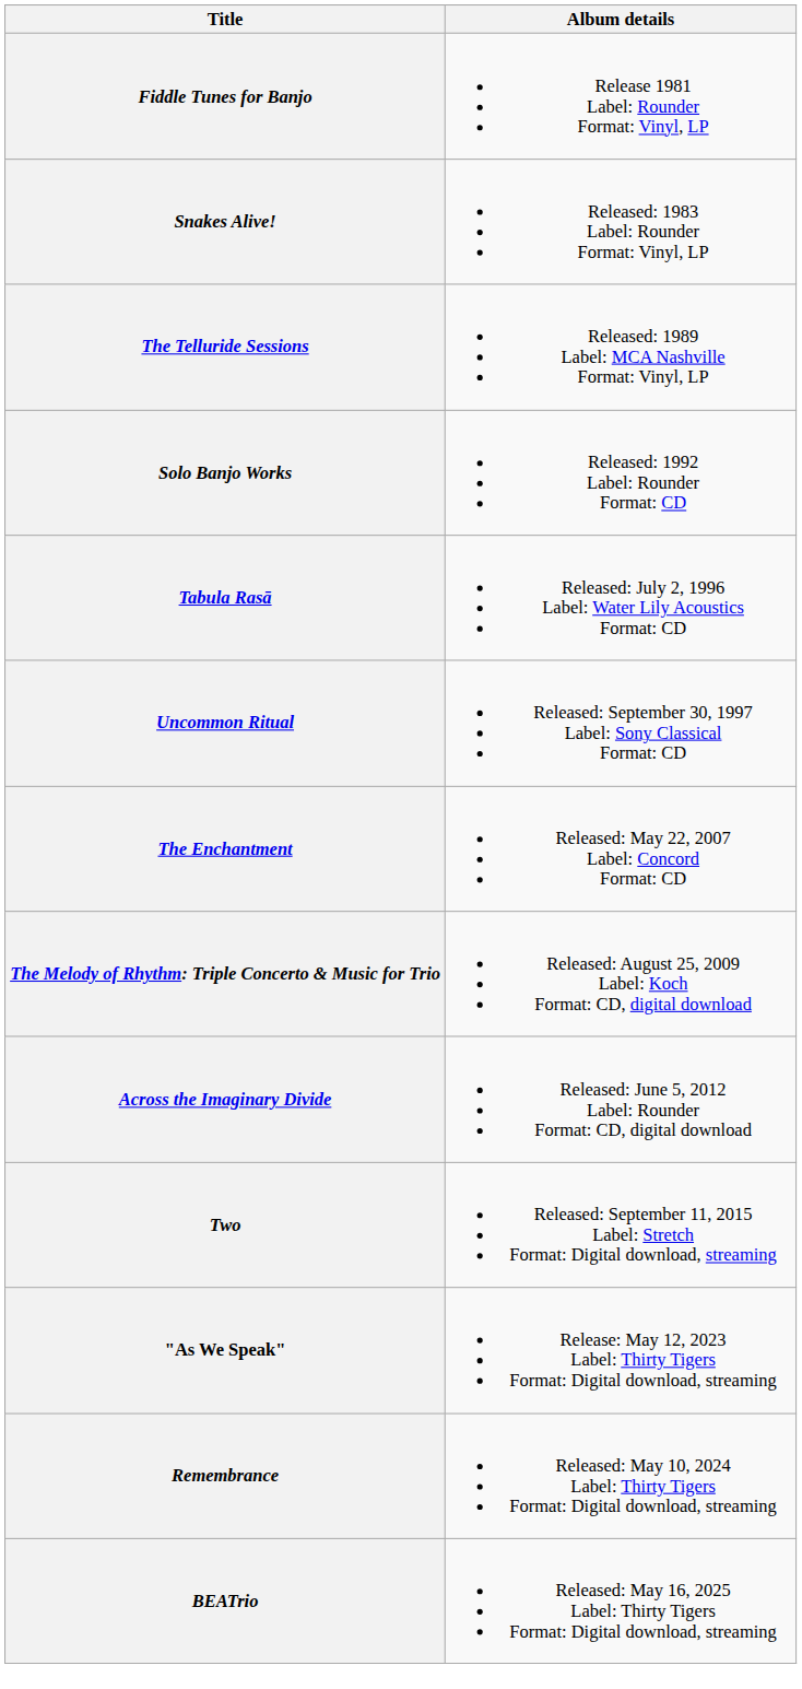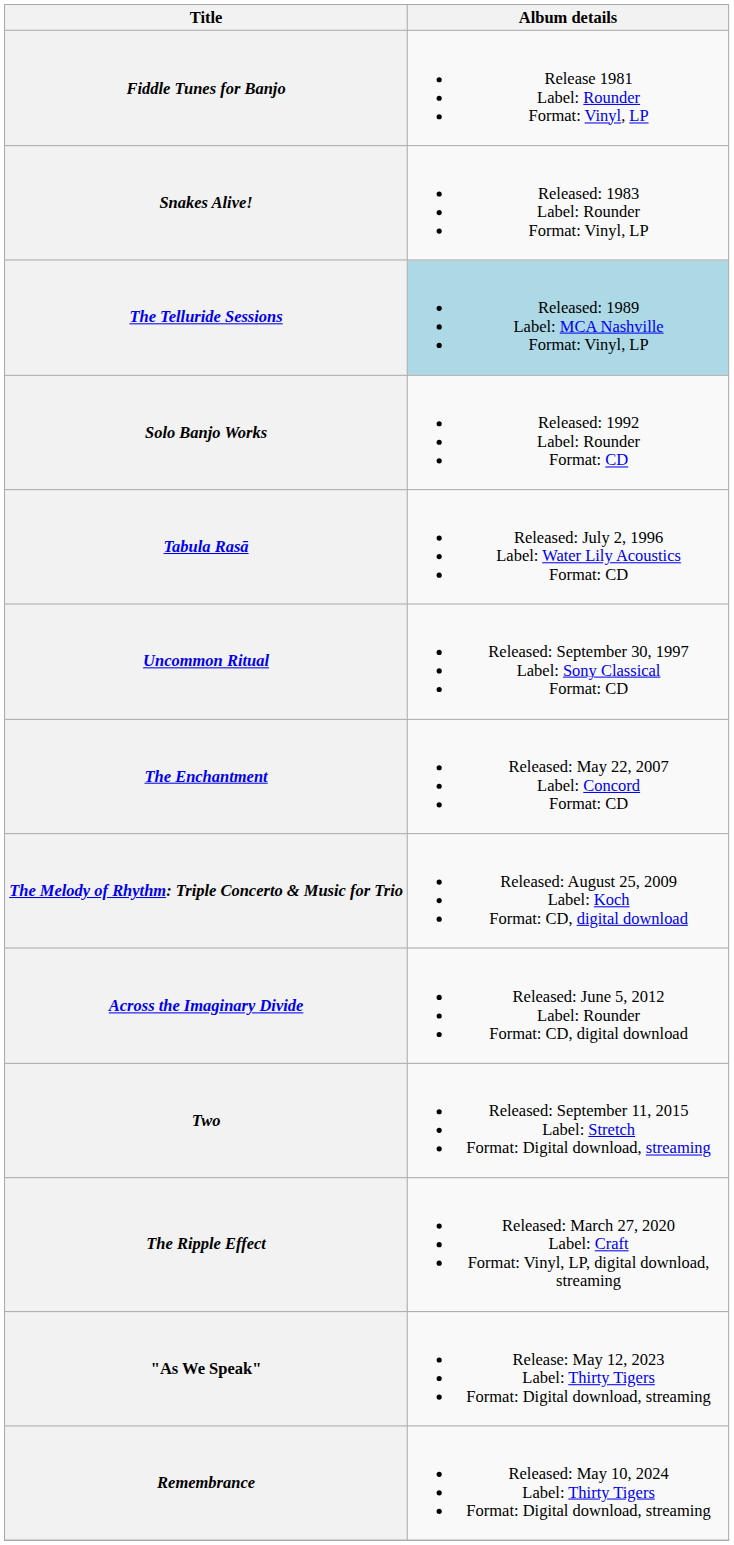The Telluride Sessions | Album details: no background -> lightblue background
+ row: The Ripple Effect | Released: March 27, 2020 Label: Craft Format: Vinyl, LP, digital download, streaming
- row: BEATrio | Released: May 16, 2025 Label: Thirty Tigers Format: Digital download, streaming
